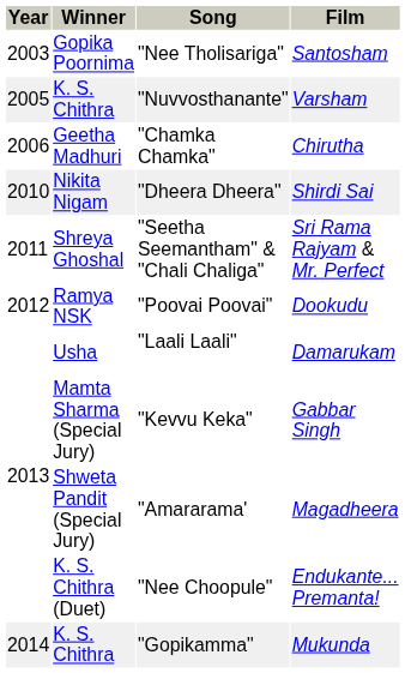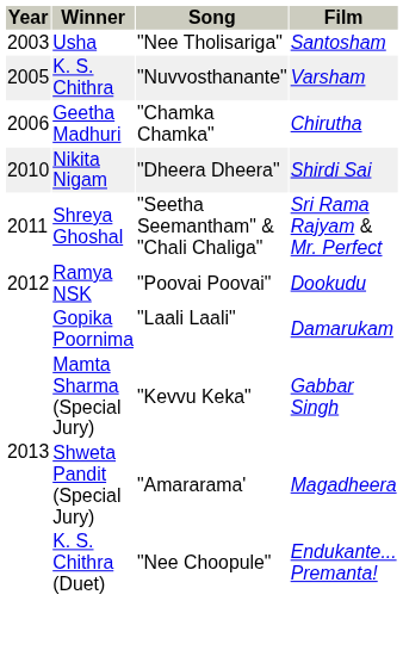"Nee Tholisariga" | Winner: Gopika Poornima -> Usha
"Laali Laali" | Winner: Usha -> Gopika Poornima
- row: 2014 | K. S. Chithra | "Gopikamma" | Mukunda
